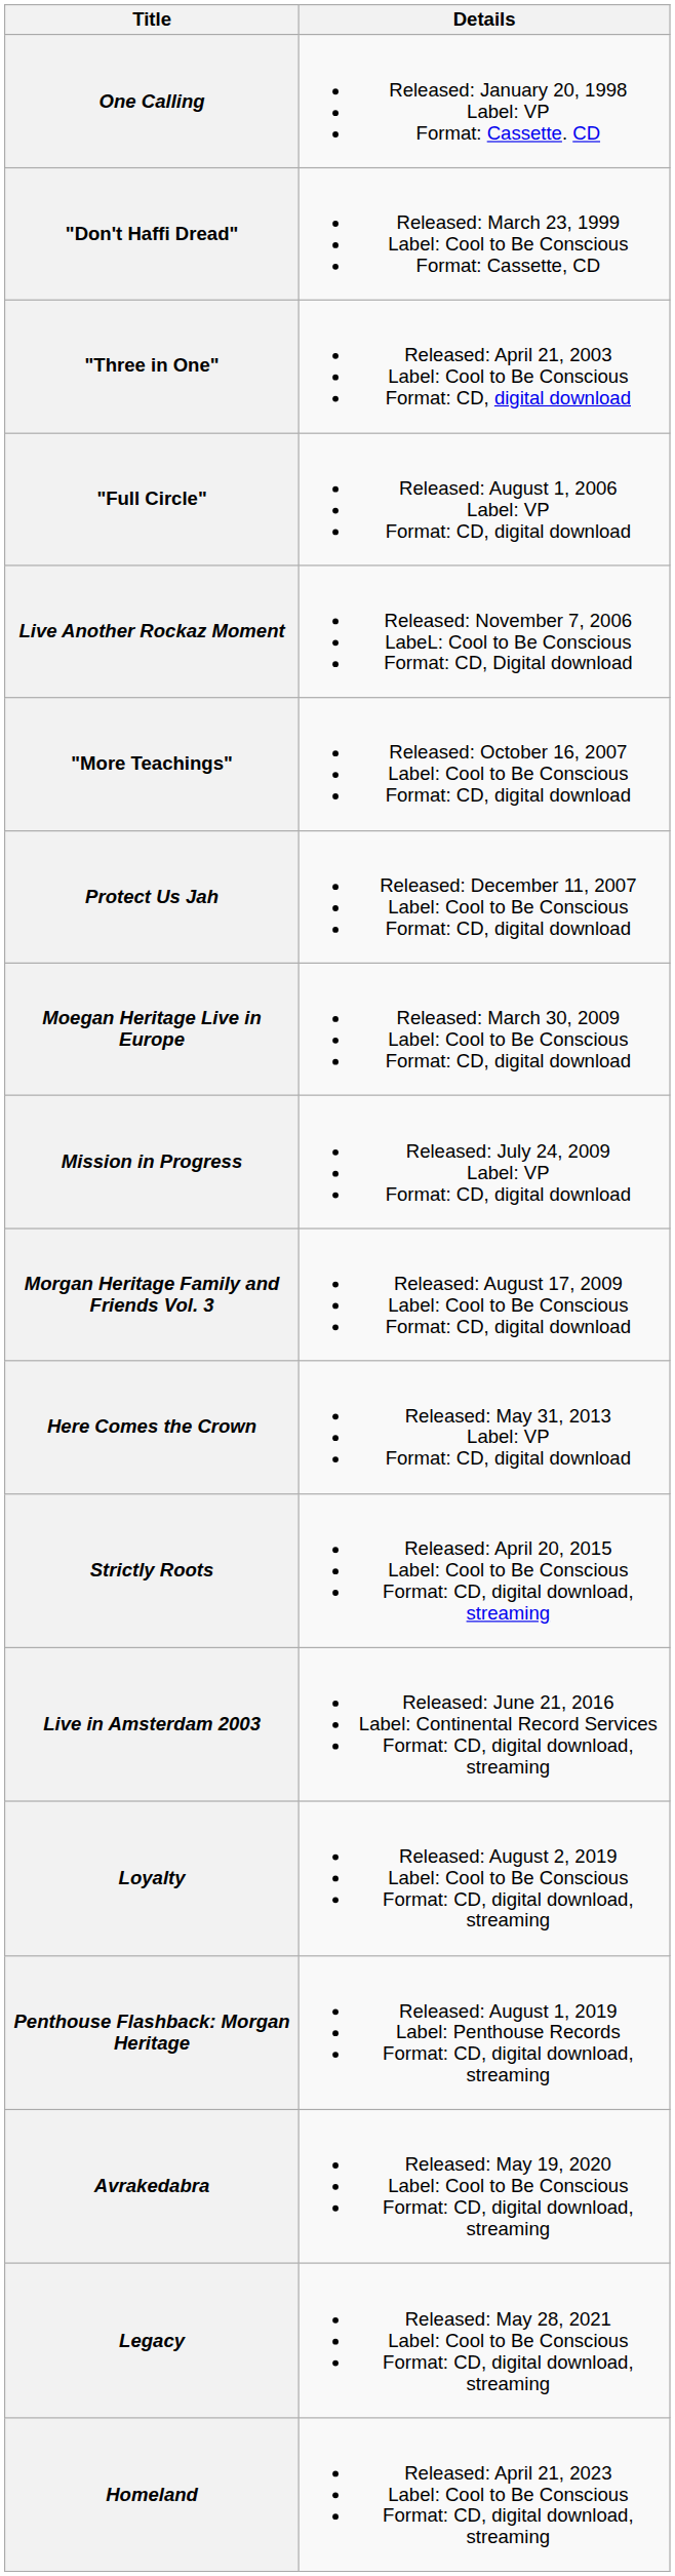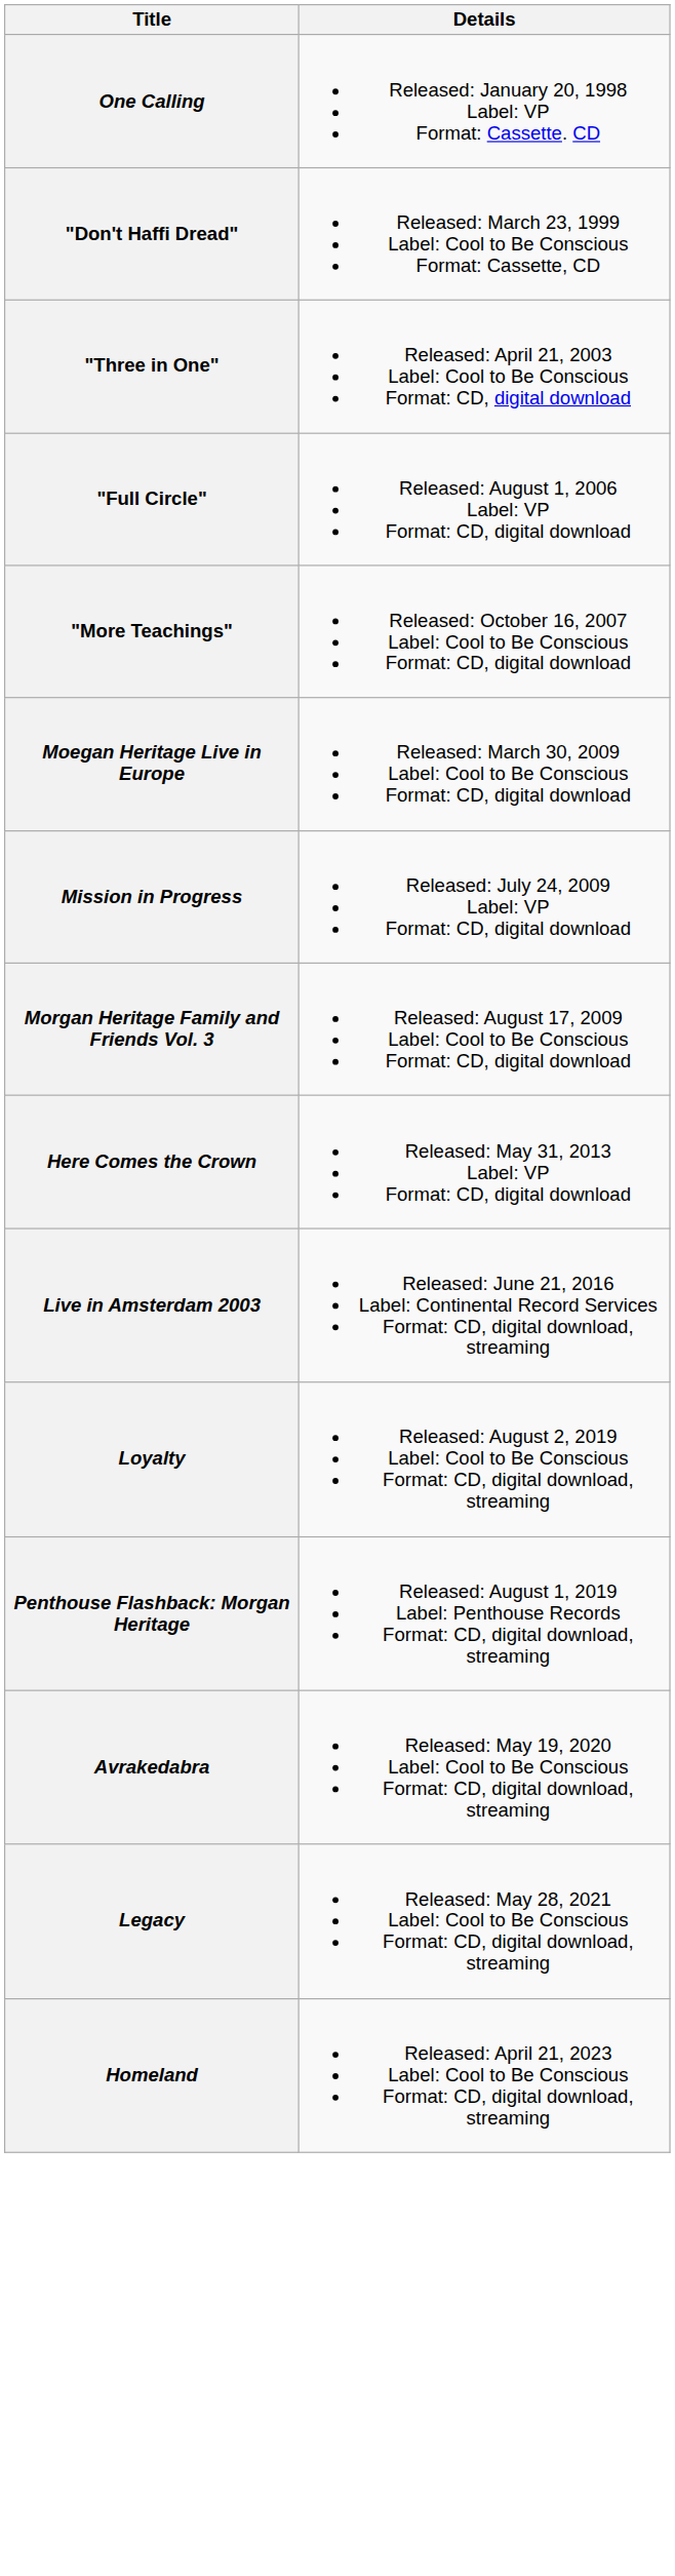- row: Live Another Rockaz Moment | Released: November 7, 2006 LabeL: Cool to Be Conscious Format: CD, Digital download
- row: Protect Us Jah | Released: December 11, 2007 Label: Cool to Be Conscious Format: CD, digital download
- row: Strictly Roots | Released: April 20, 2015 Label: Cool to Be Conscious Format: CD, digital download, streaming
